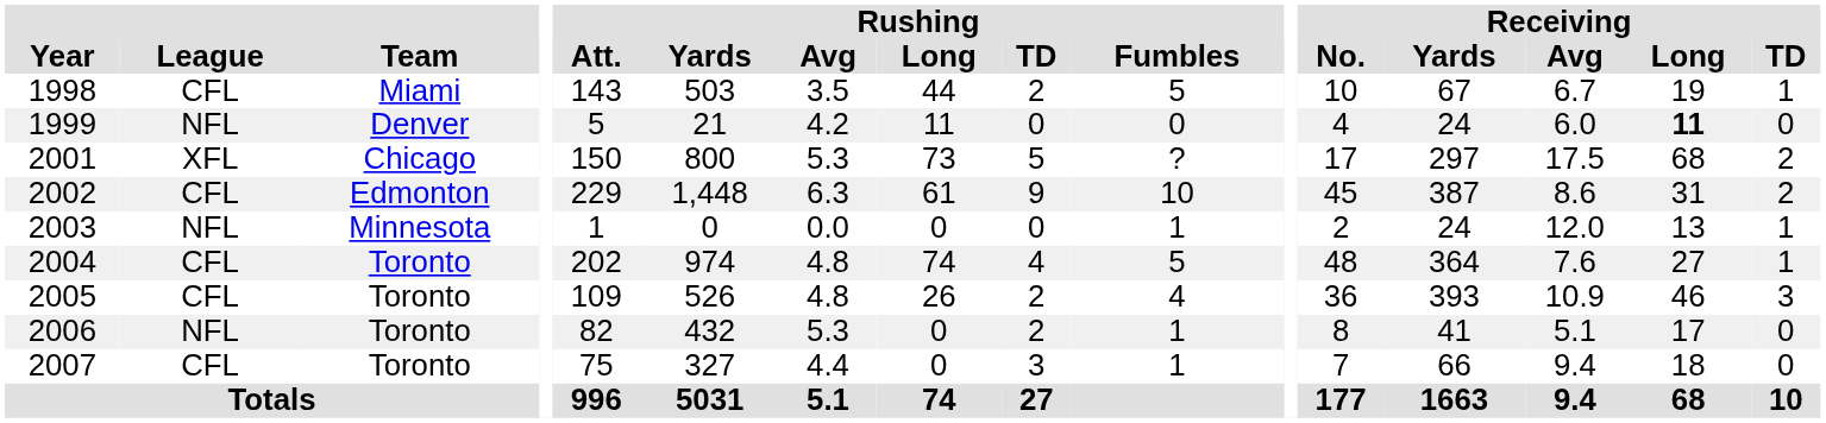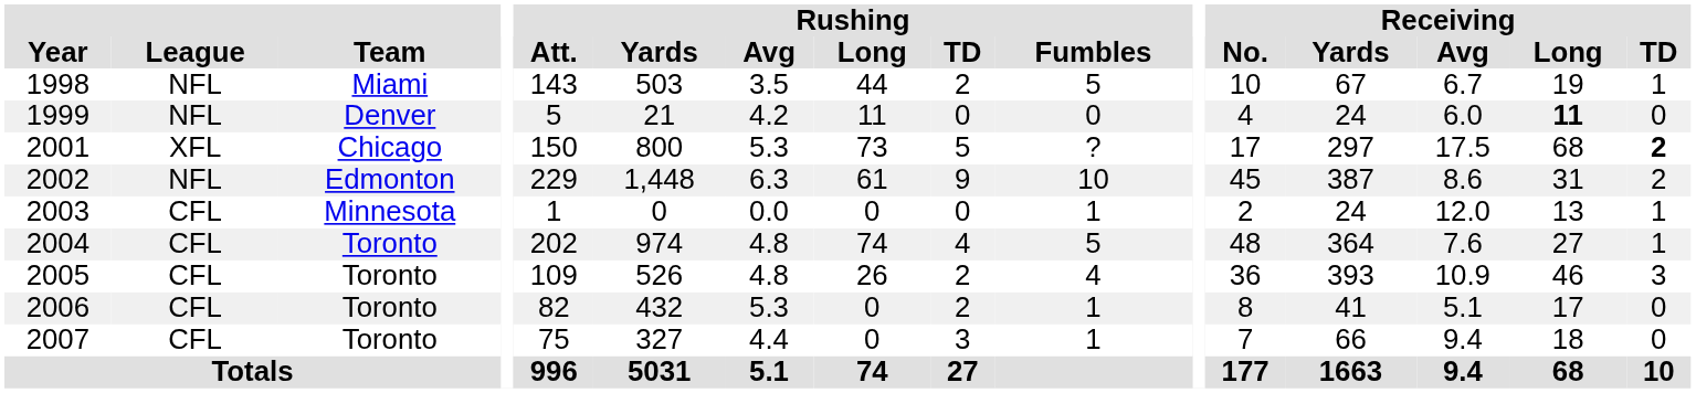1998 | League: CFL -> NFL
2001 | Receiving / TD: normal -> bold
2002 | League: CFL -> NFL
2003 | League: NFL -> CFL
2006 | League: NFL -> CFL
